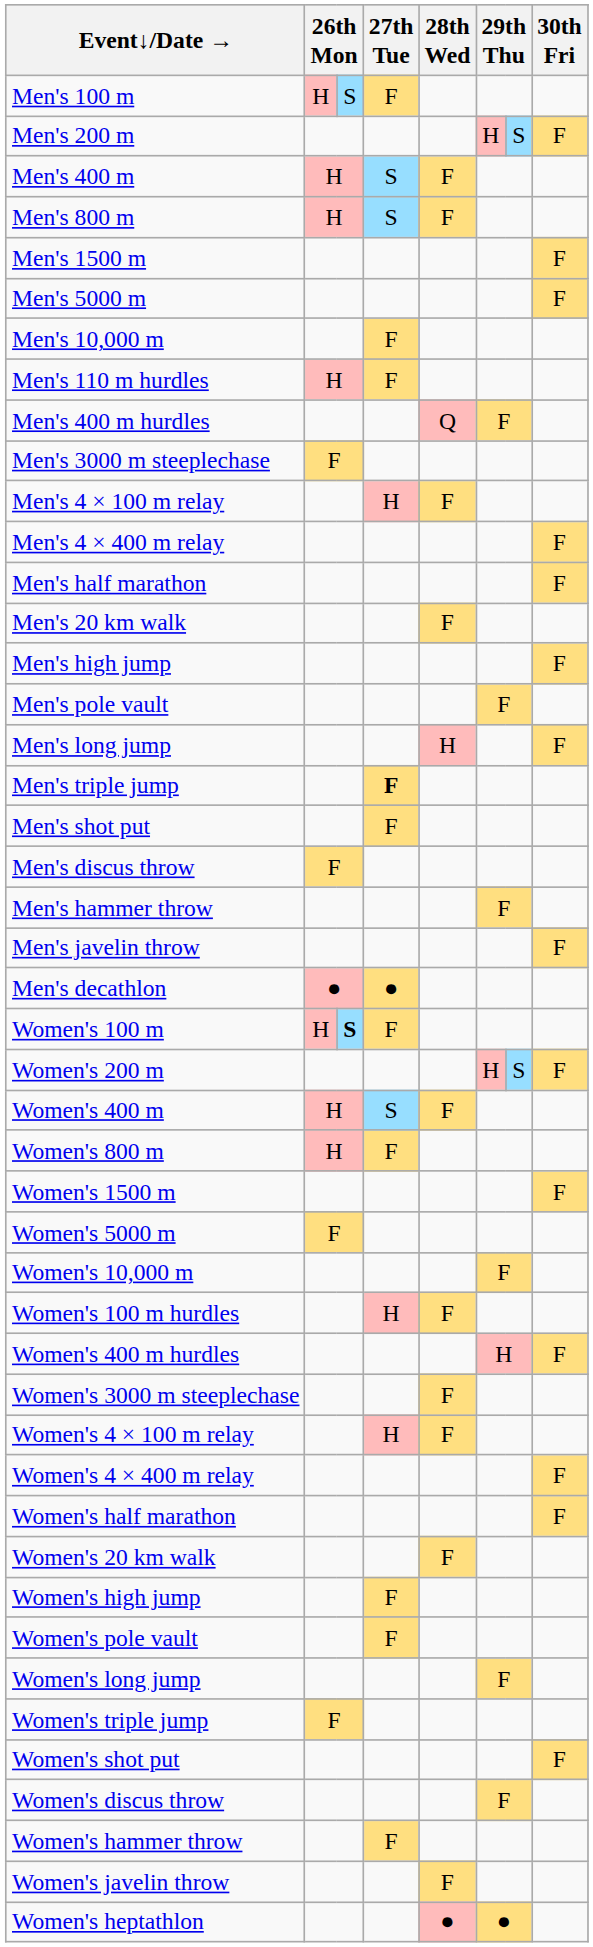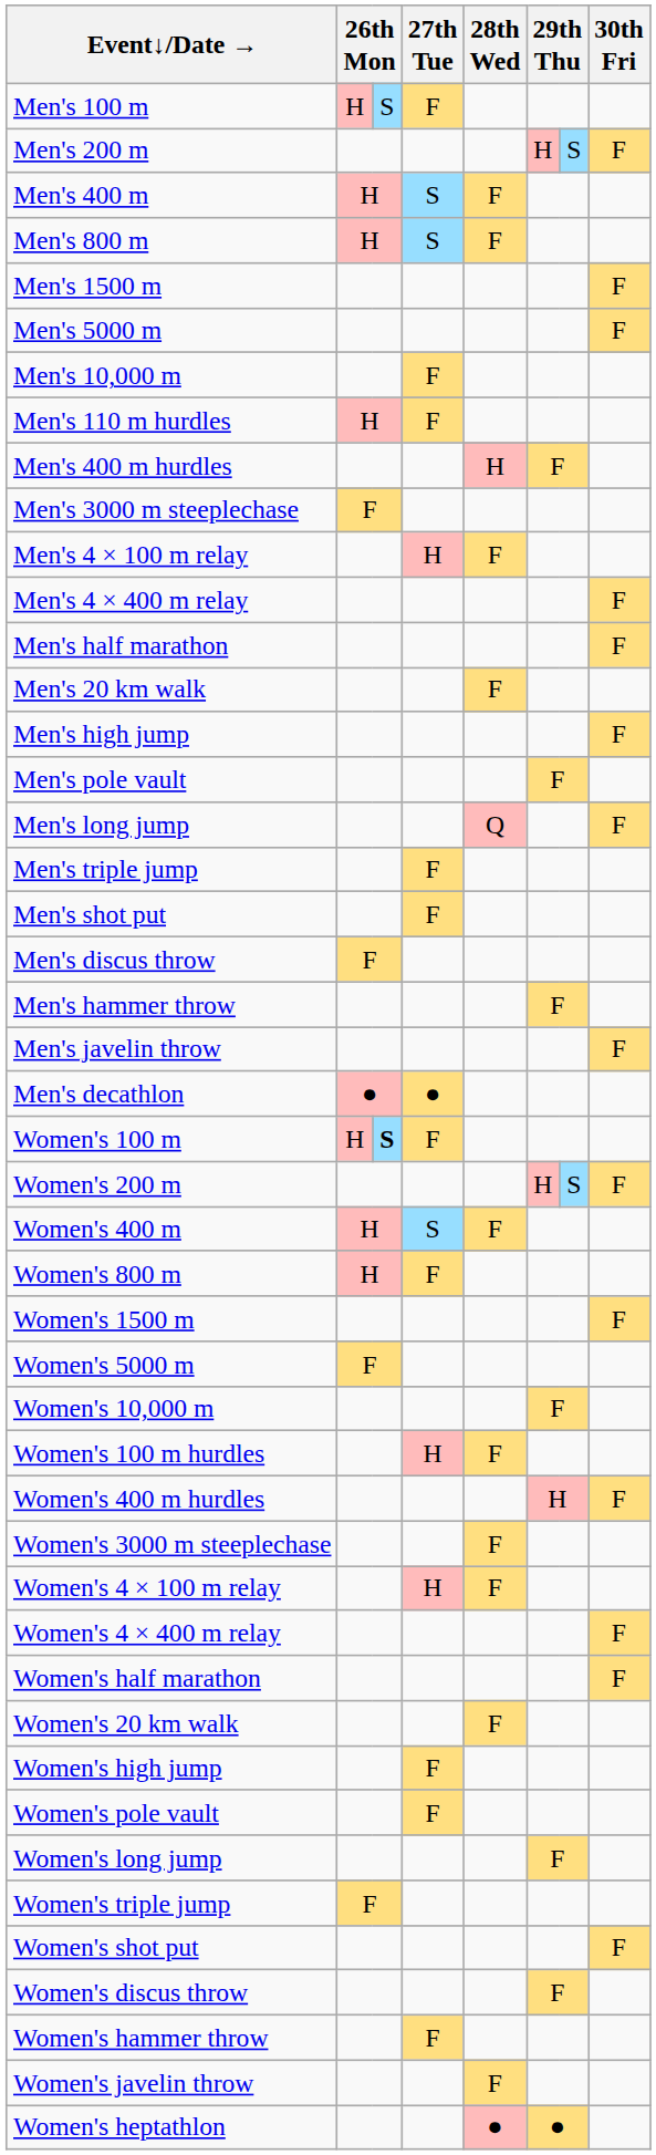Men's 400 m hurdles | 28th Wed: Q -> H
Men's long jump | 28th Wed: H -> Q
Men's triple jump | 27th Tue: bold -> normal
